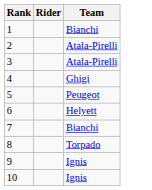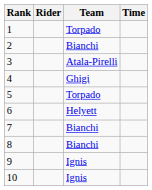+ column: Time
1 | Team: Bianchi -> Torpado
2 | Team: Atala-Pirelli -> Bianchi
5 | Team: Peugeot -> Torpado
8 | Team: Torpado -> Bianchi
